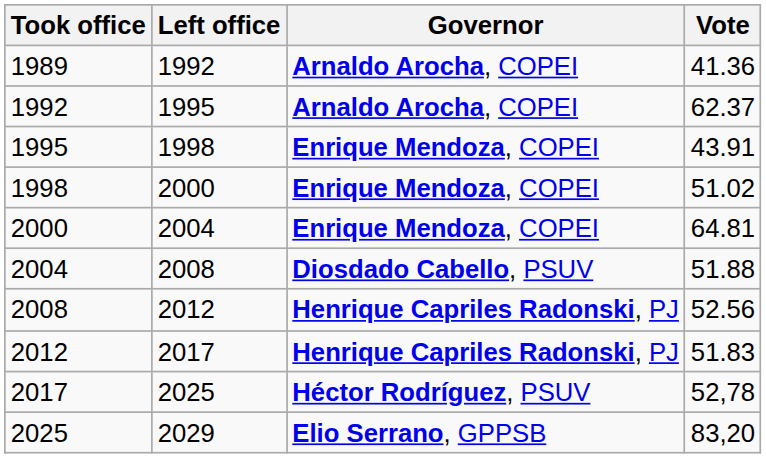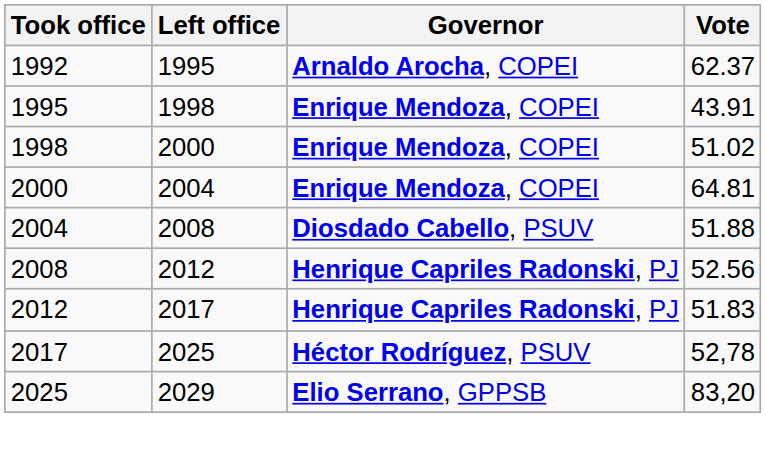- row: 1989 | 1992 | Arnaldo Arocha, COPEI | 41.36
